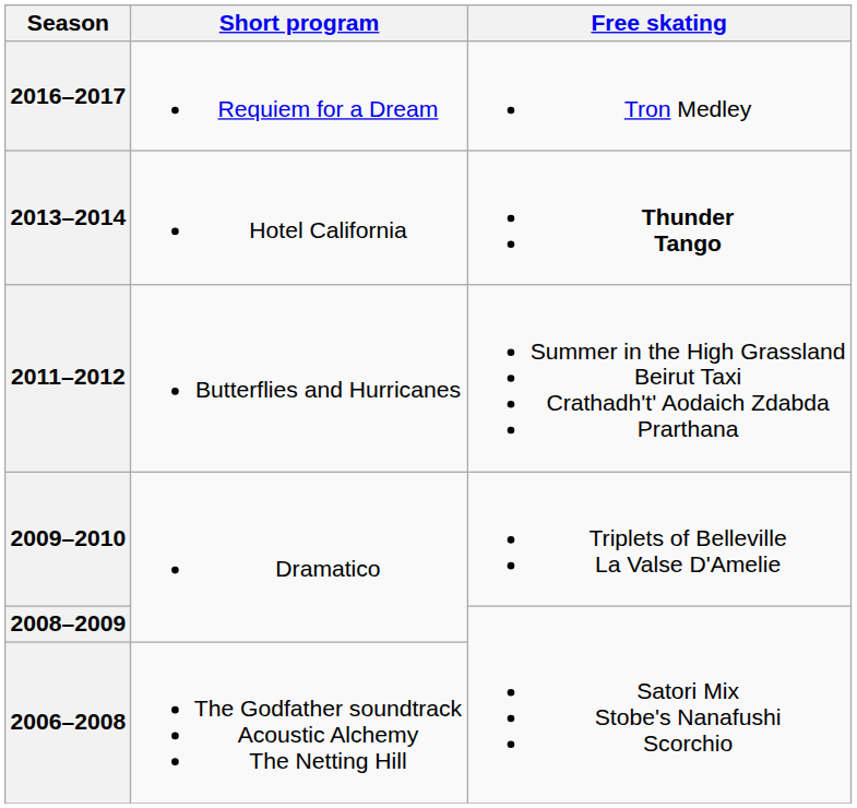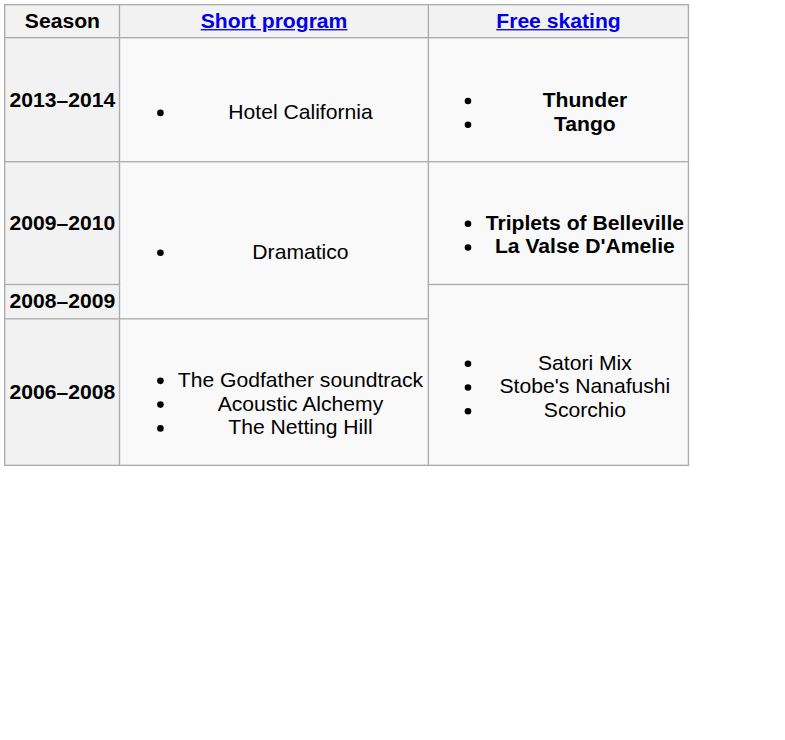- row: 2016–2017 | Requiem for a Dream | Tron Medley
- row: 2011–2012 | Butterflies and Hurricanes | Summer in the High Grassland Beirut Taxi Crathadh't' Aodaich Zdabda Prarthana
2009–2010 | Free skating: normal -> bold
